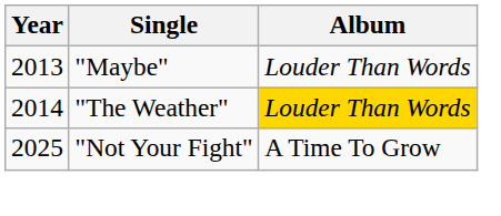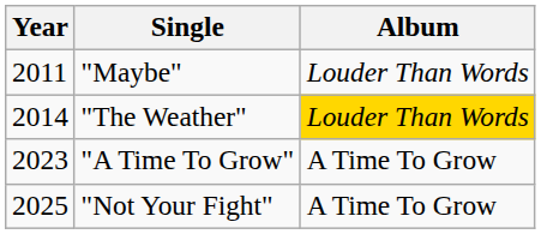"Maybe" | Year: 2013 -> 2011
+ row: 2023 | "A Time To Grow" | A Time To Grow
